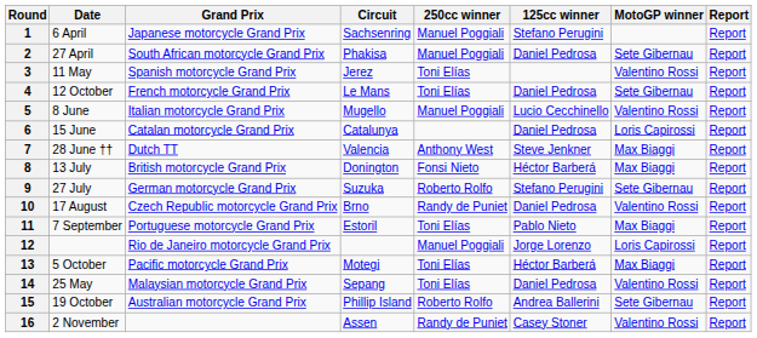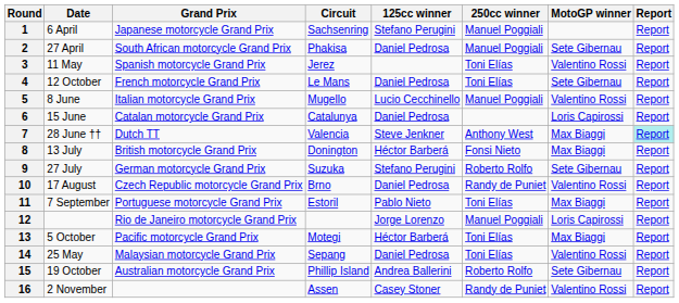columns swapped: 125cc winner <-> 250cc winner
7 | Report: no background -> paleturquoise background
